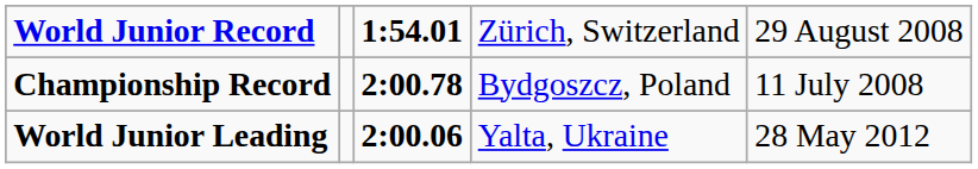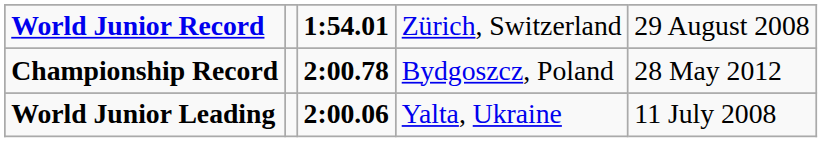Championship Record | column 5: 11 July 2008 -> 28 May 2012
World Junior Leading | column 5: 28 May 2012 -> 11 July 2008
